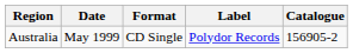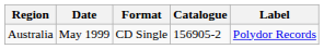columns swapped: Label <-> Catalogue
